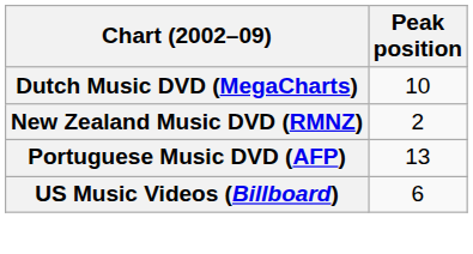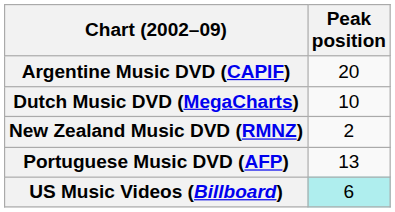+ row: Argentine Music DVD (CAPIF) | 20
US Music Videos (Billboard) | Peak position: no background -> paleturquoise background
